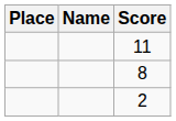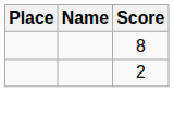- row: 11
